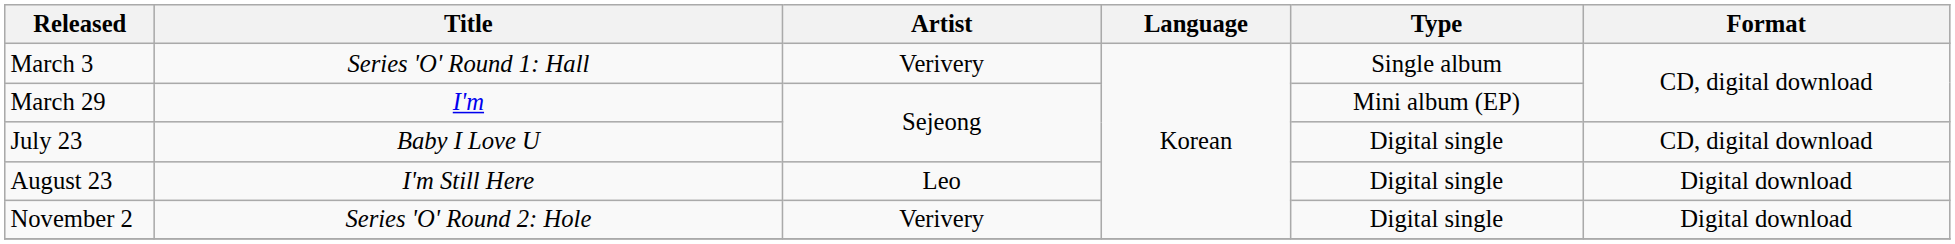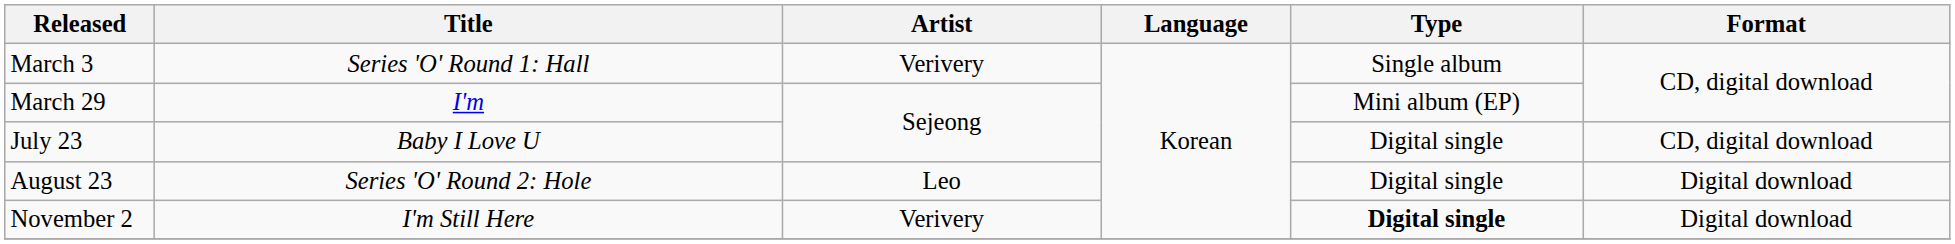August 23 | Title: I'm Still Here -> Series 'O' Round 2: Hole
November 2 | Title: Series 'O' Round 2: Hole -> I'm Still Here
November 2 | Type: normal -> bold
